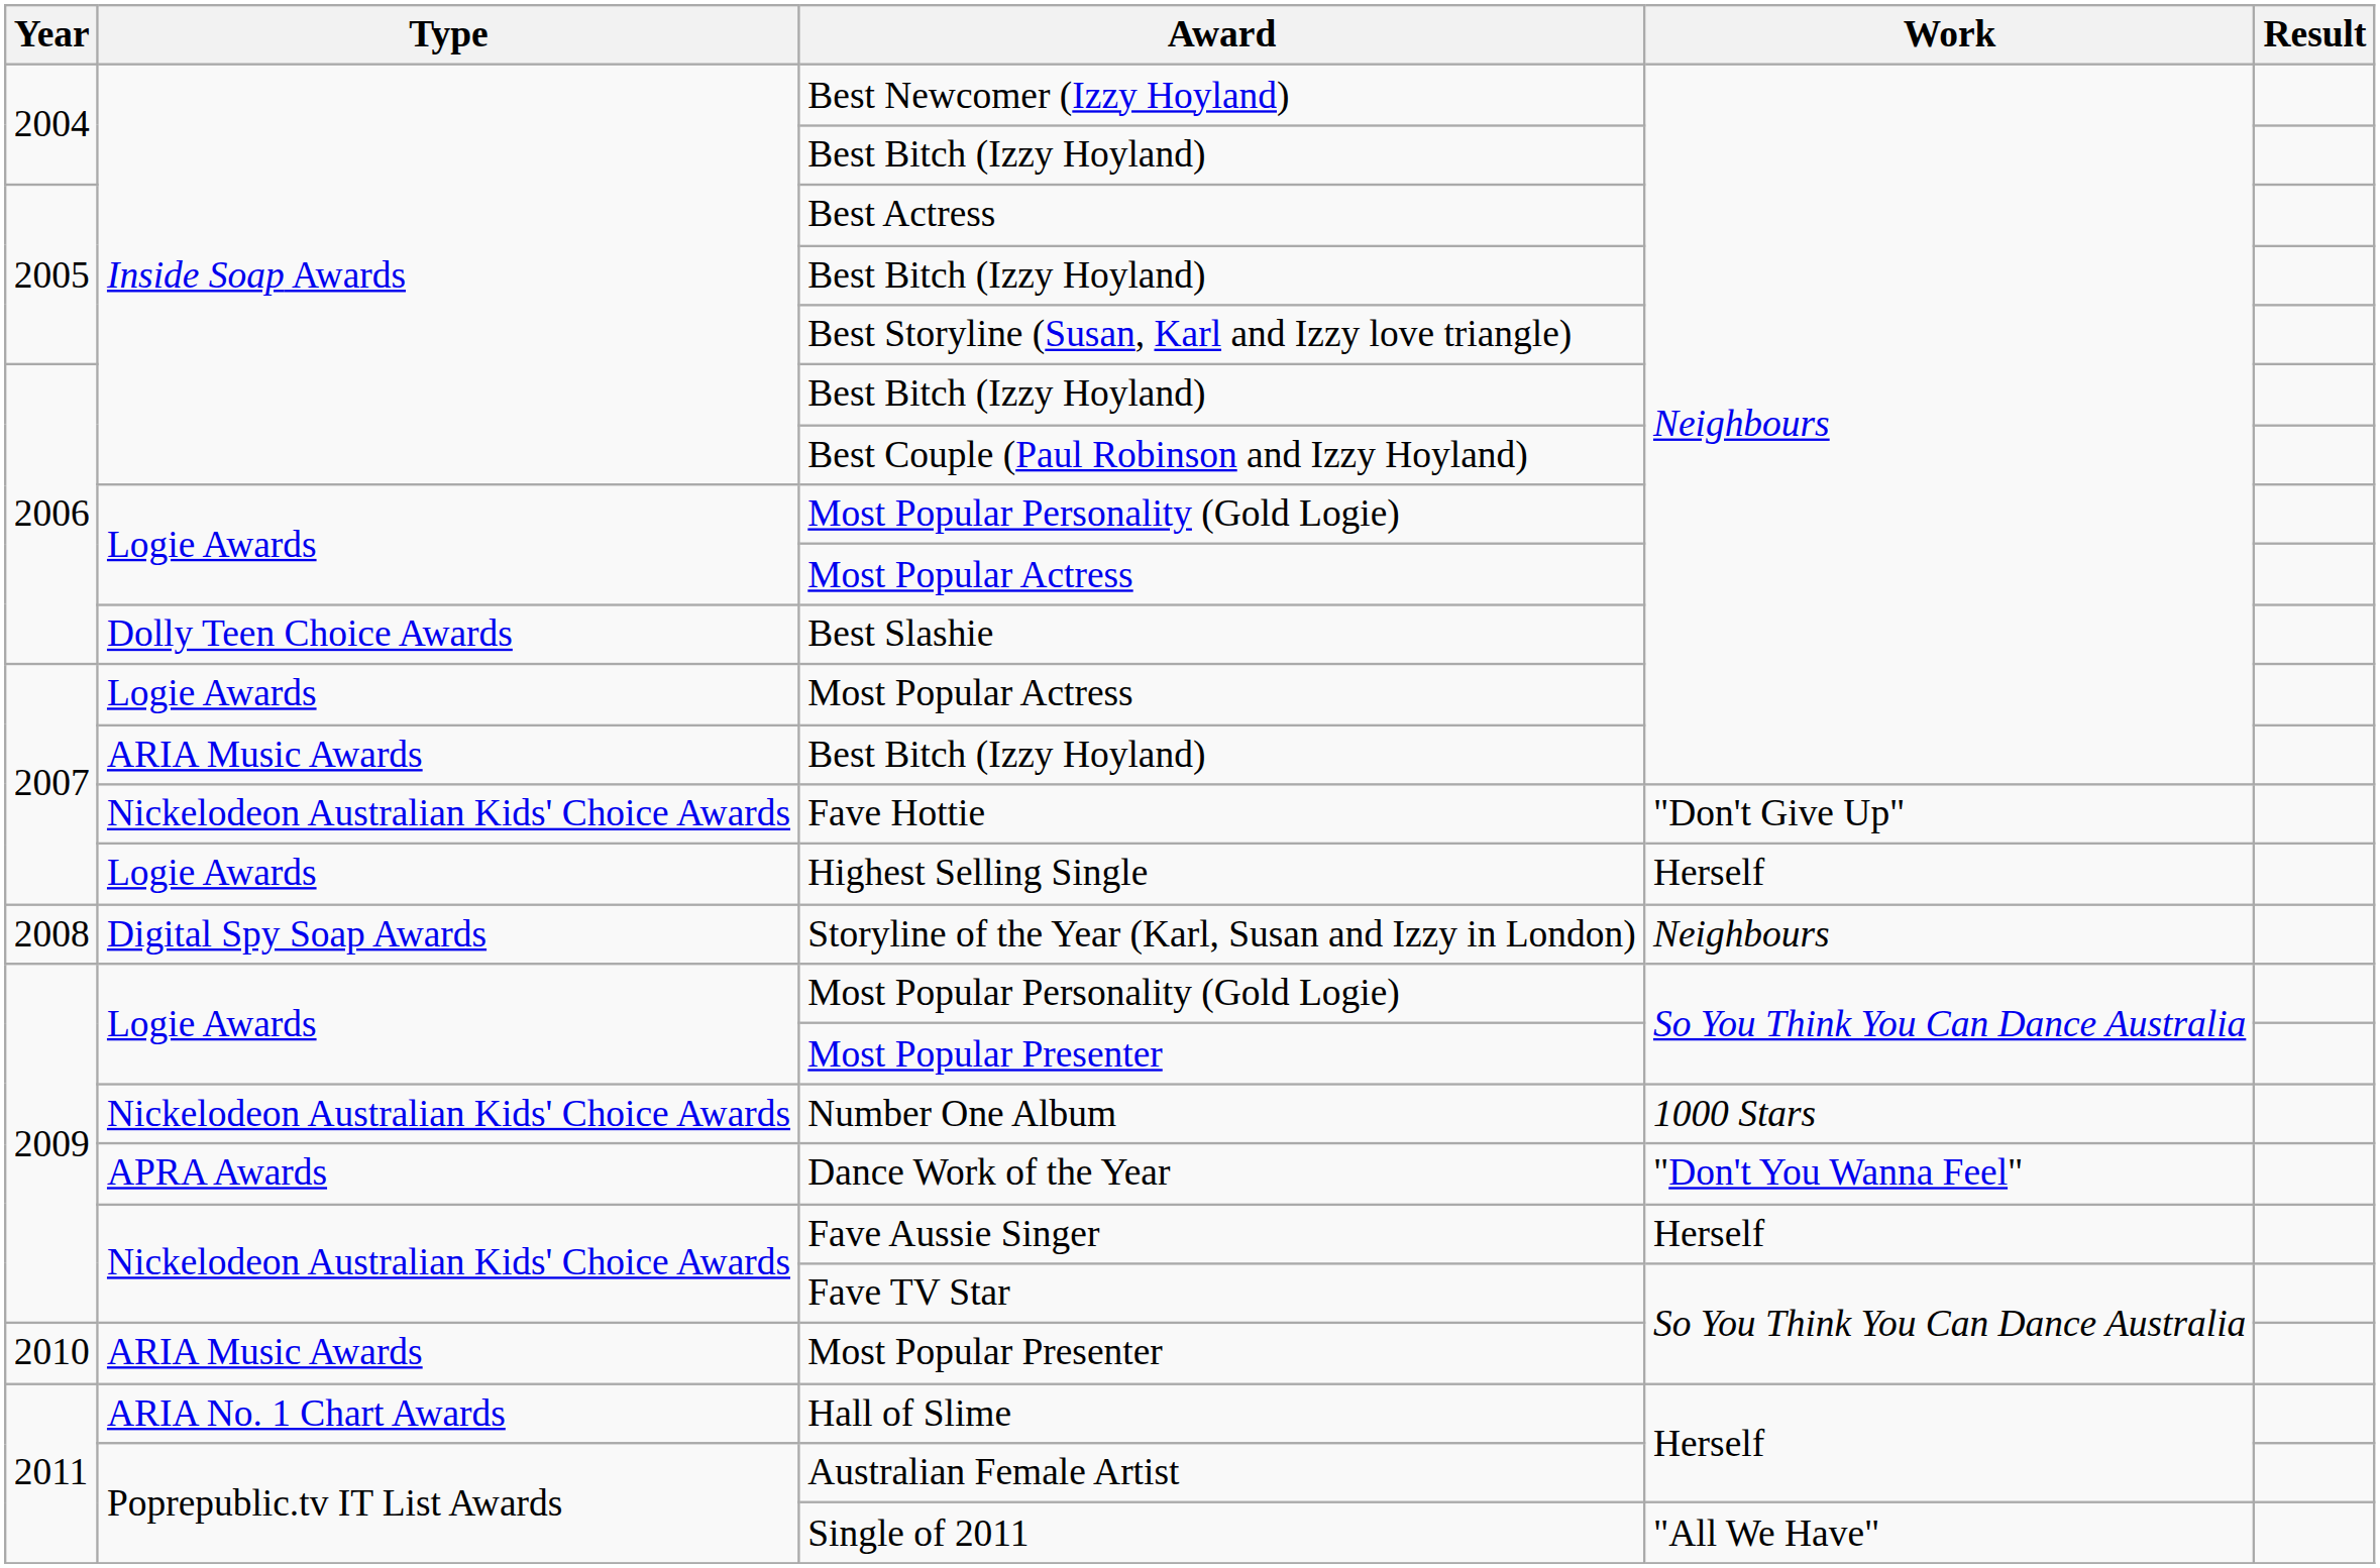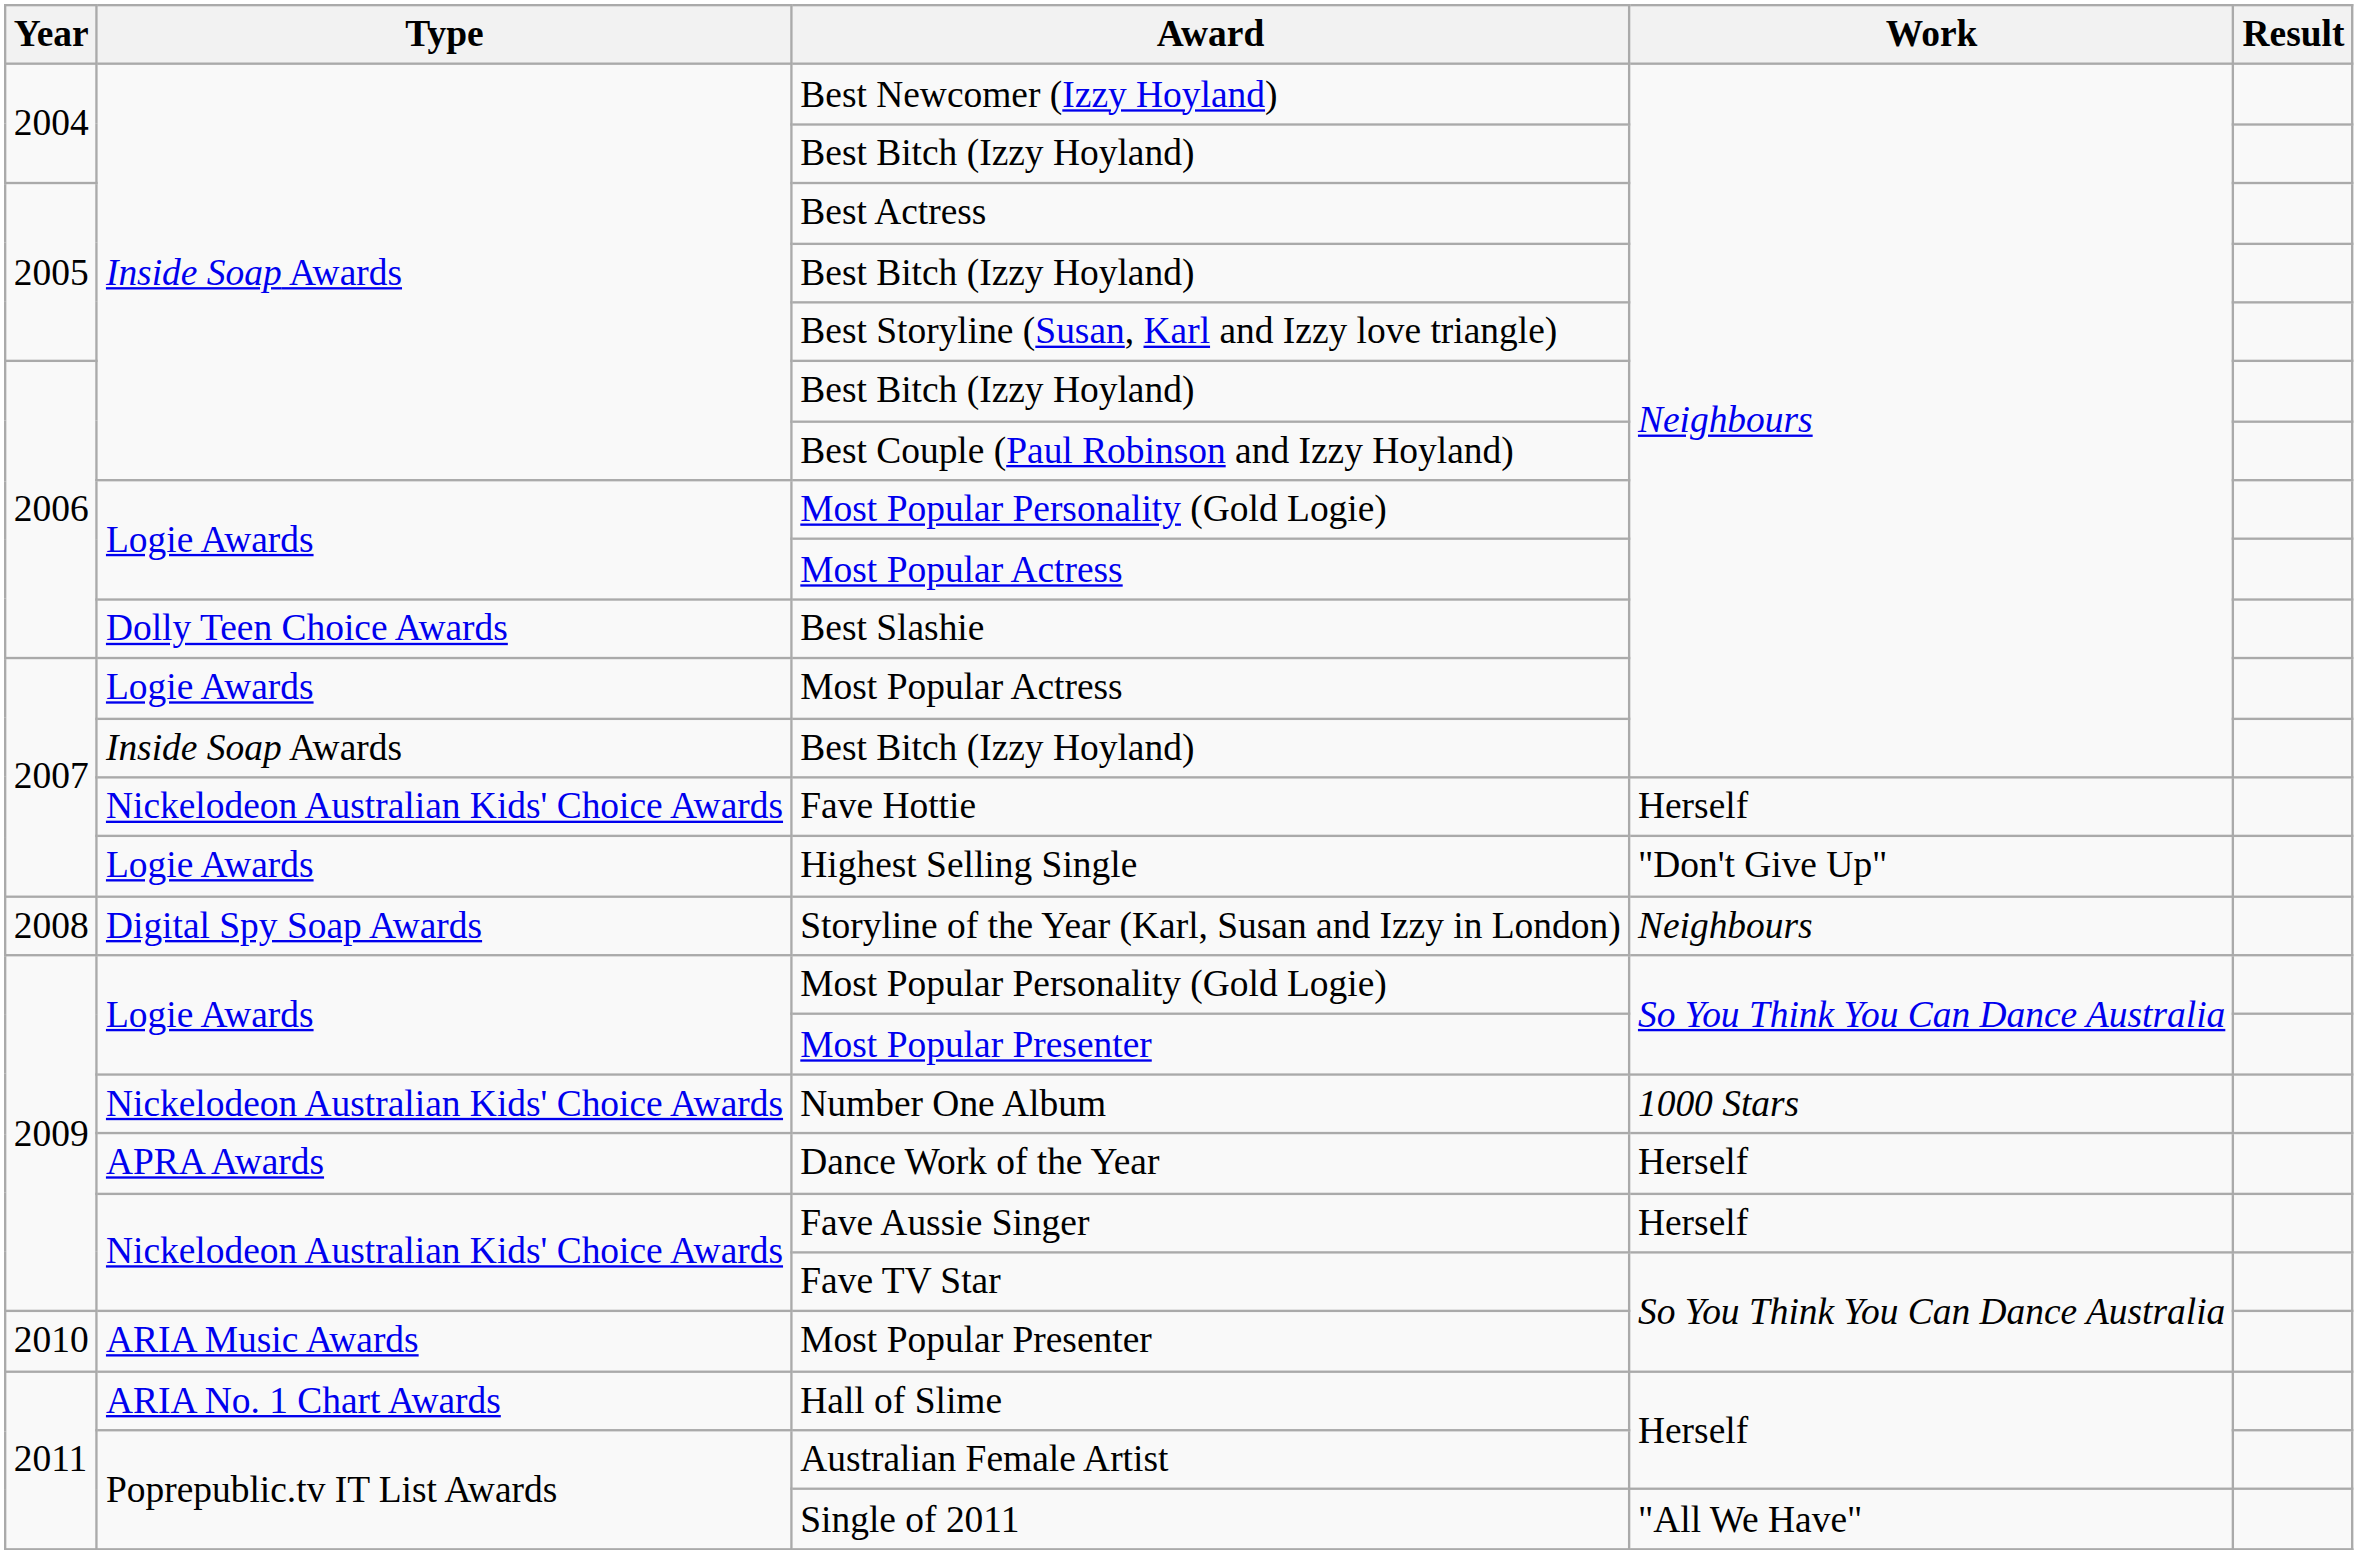2007 / Best Bitch (Izzy Hoyland) | Type: ARIA Music Awards -> Inside Soap Awards
Fave Hottie | Work: "Don't Give Up" -> Herself
Highest Selling Single | Work: Herself -> "Don't Give Up"
Dance Work of the Year | Work: "Don't You Wanna Feel" -> Herself
